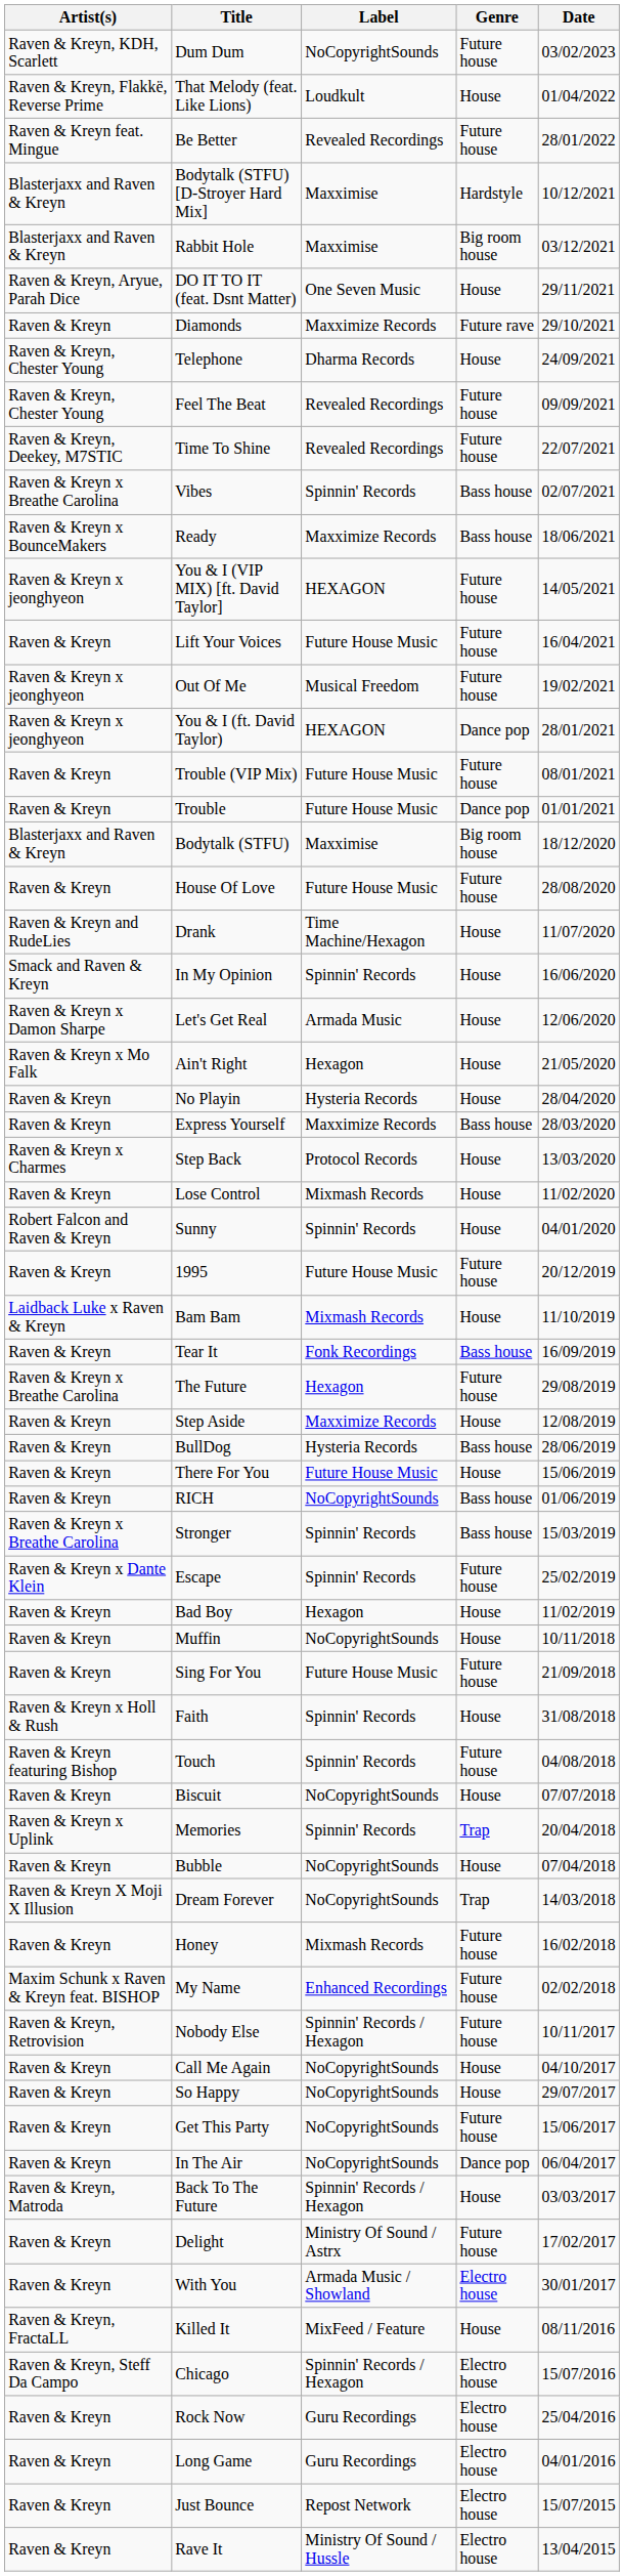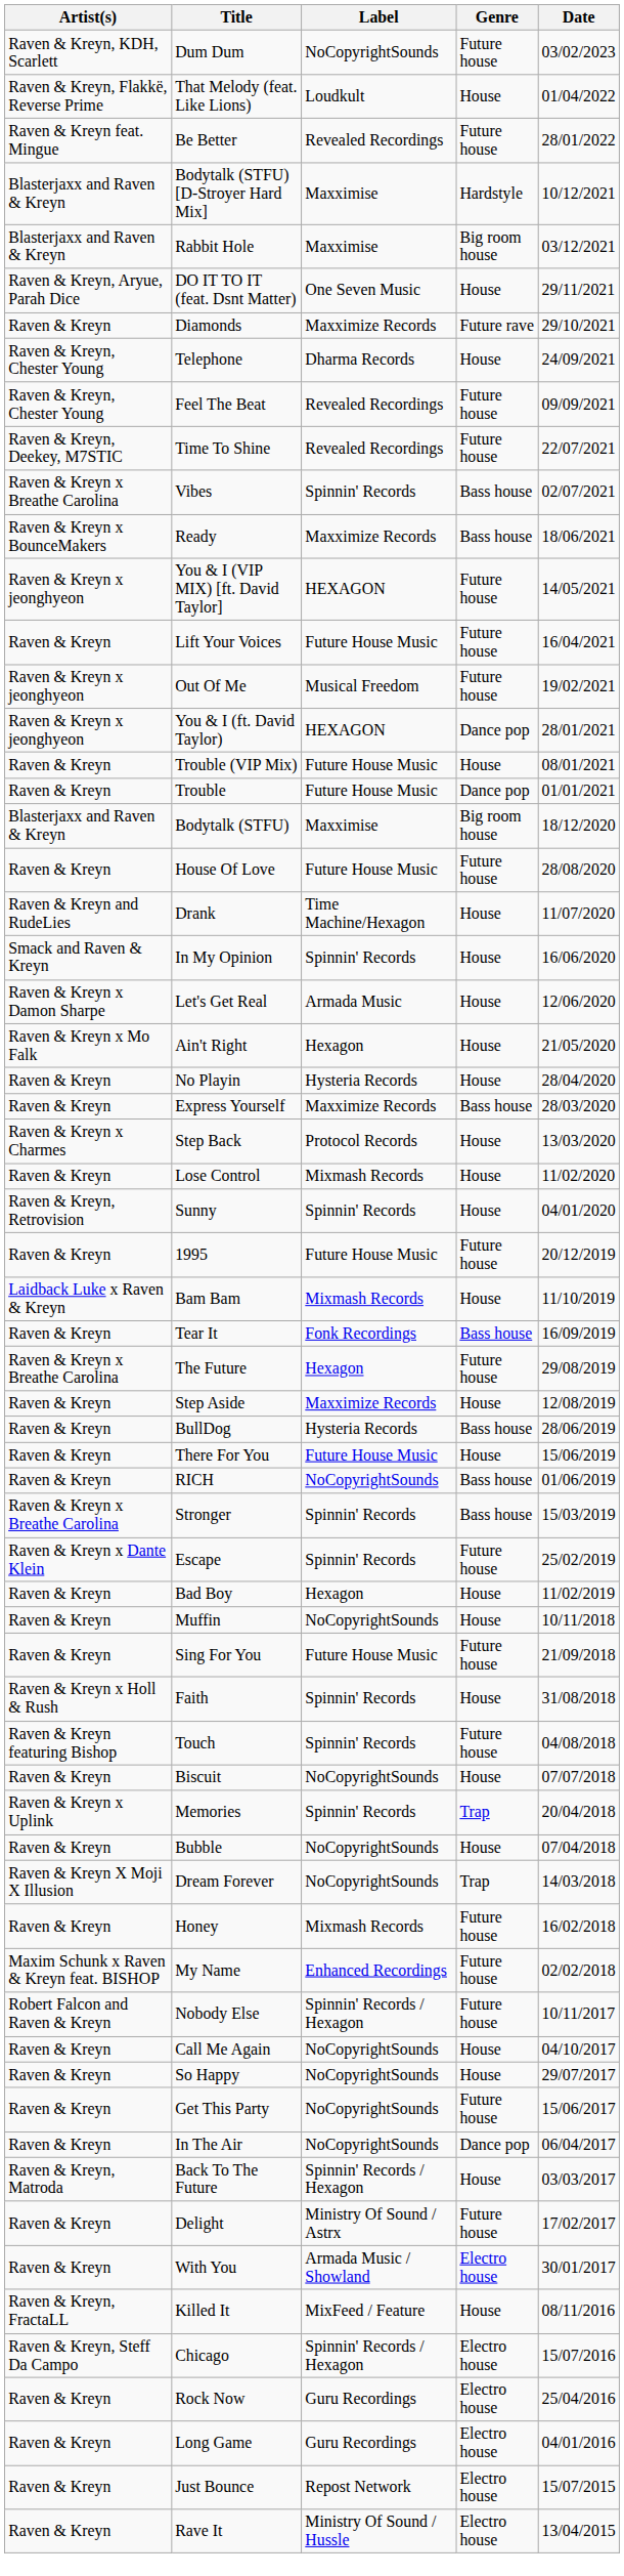Trouble (VIP Mix) | Genre: Future house -> House
Sunny | Artist(s): Robert Falcon and Raven & Kreyn -> Raven & Kreyn, Retrovision
Nobody Else | Artist(s): Raven & Kreyn, Retrovision -> Robert Falcon and Raven & Kreyn
